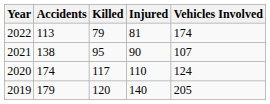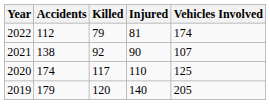2022 | Accidents: 113 -> 112
2021 | Killed: 95 -> 92
2020 | Vehicles Involved: 124 -> 125
